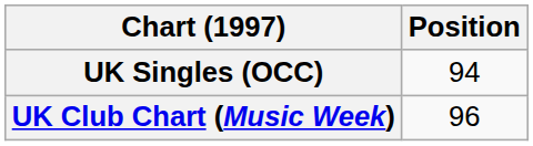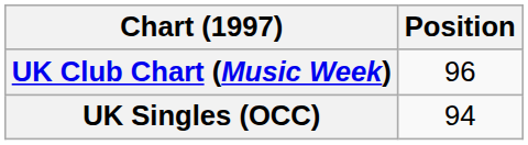rows swapped: UK Club Chart (Music Week) <-> UK Singles (OCC)
